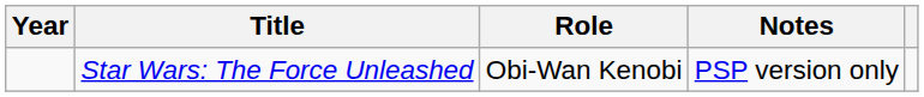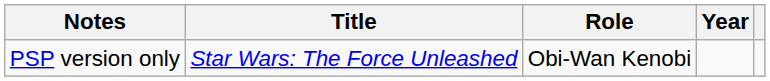columns swapped: Year <-> Notes
